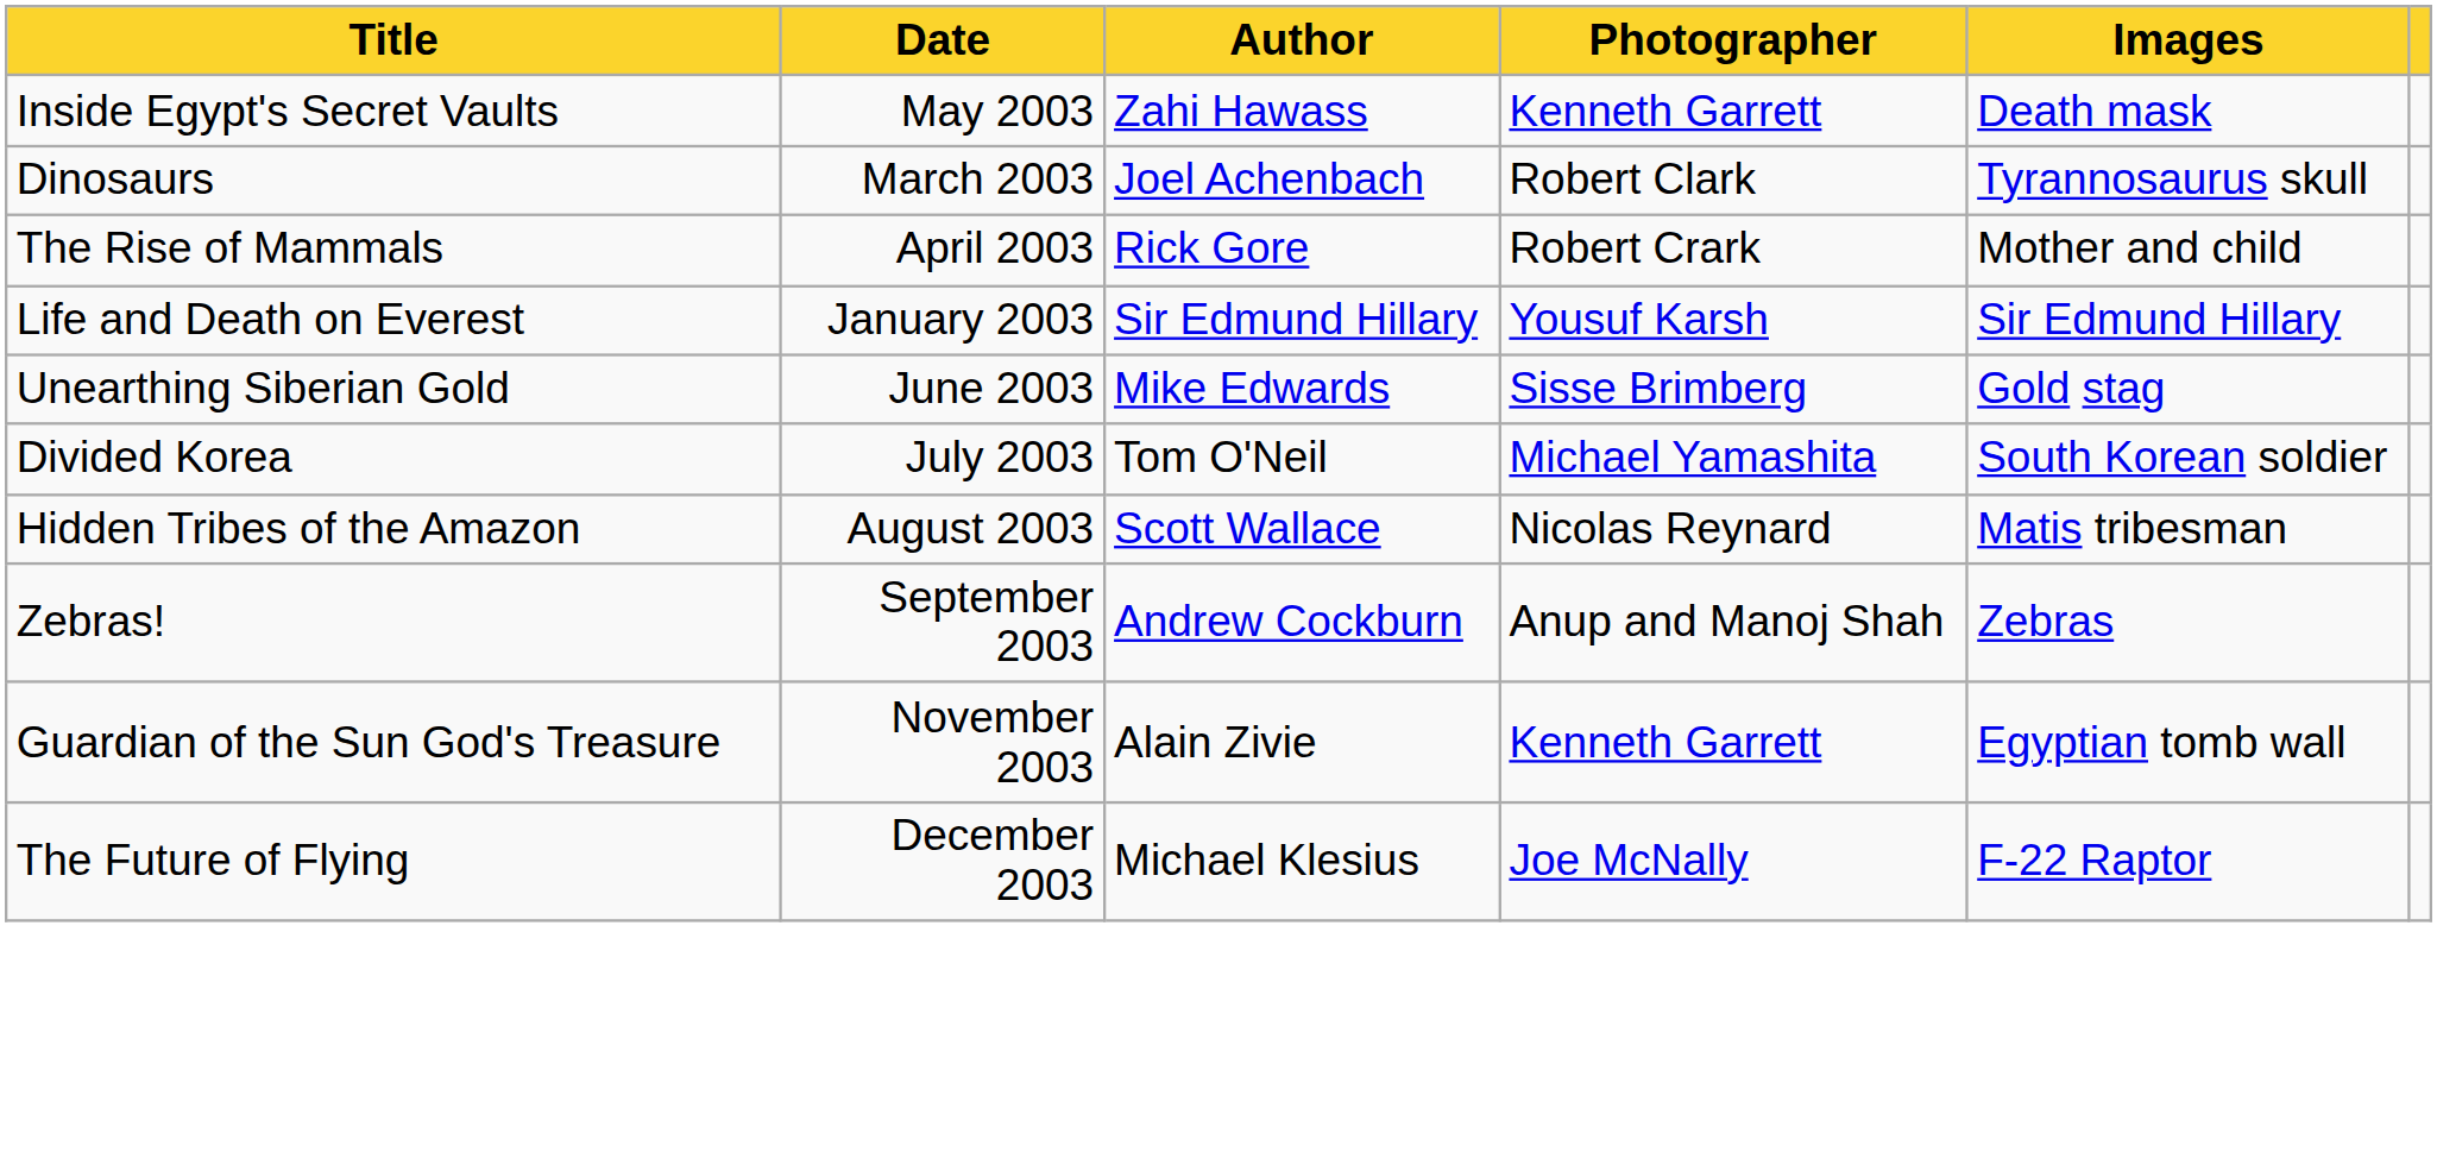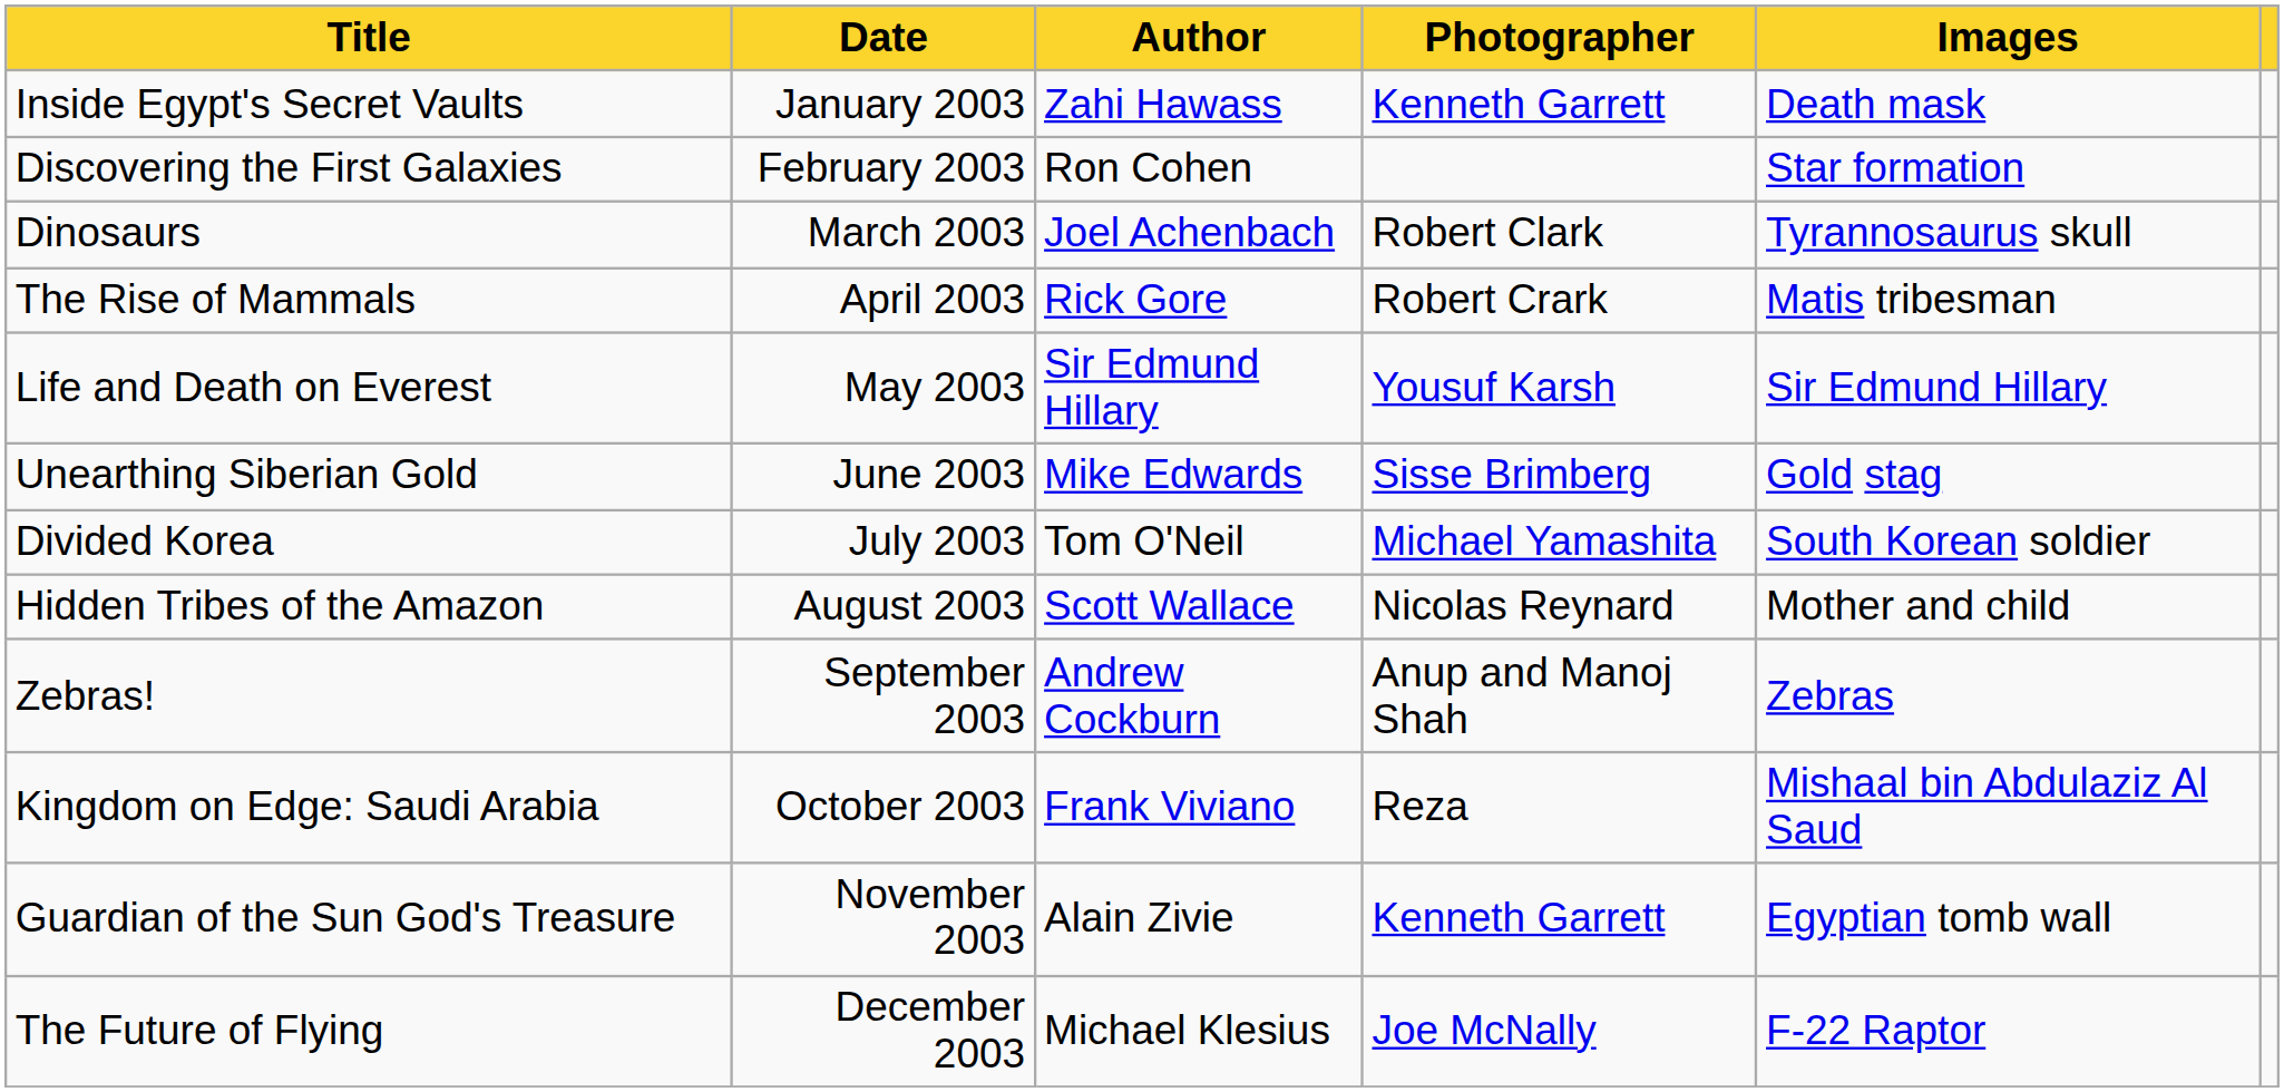Inside Egypt's Secret Vaults | Date: May 2003 -> January 2003
+ row: Discovering the First Galaxies | February 2003 | Ron Cohen | Star formation
The Rise of Mammals | Images: Mother and child -> Matis tribesman
Life and Death on Everest | Date: January 2003 -> May 2003
Hidden Tribes of the Amazon | Images: Matis tribesman -> Mother and child
+ row: Kingdom on Edge: Saudi Arabia | October 2003 | Frank Viviano | Reza | Mishaal bin Abdulaziz Al Saud
